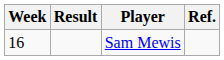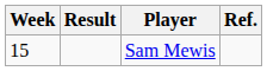Sam Mewis | Week: 16 -> 15
